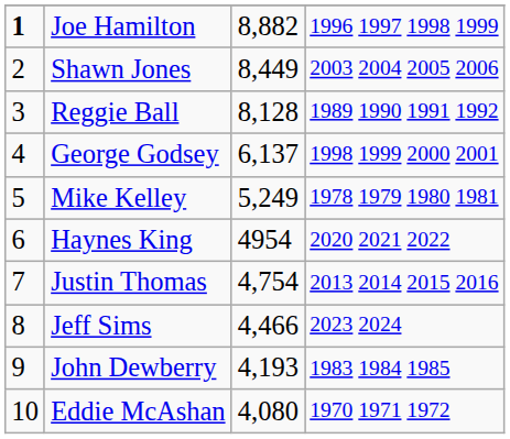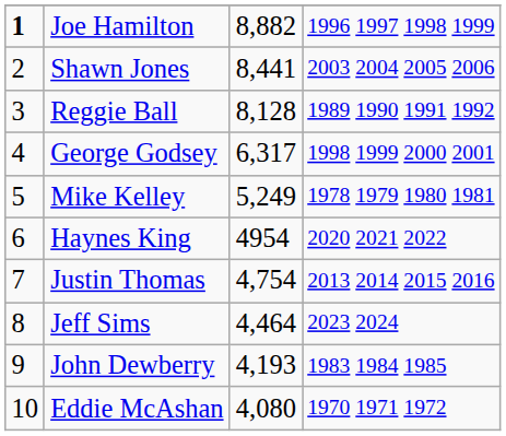Shawn Jones | column 3: 8,449 -> 8,441
George Godsey | column 3: 6,137 -> 6,317
Jeff Sims | column 3: 4,466 -> 4,464
